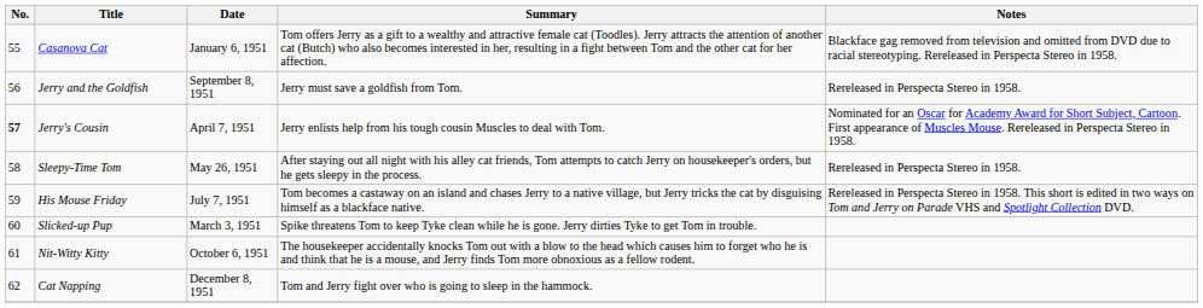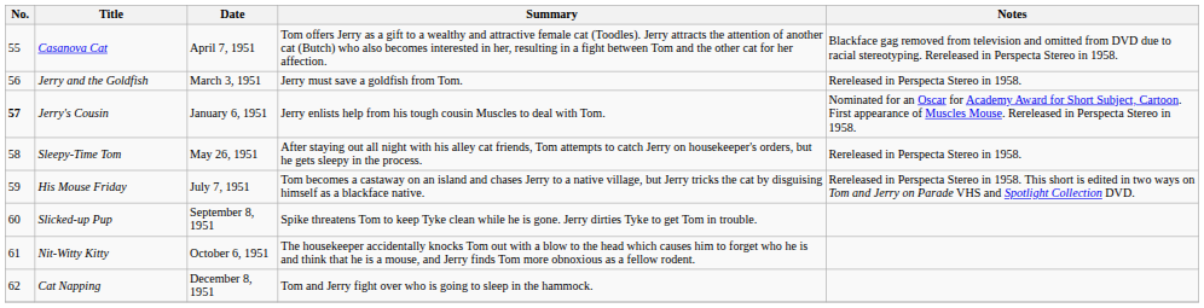Casanova Cat | Date: January 6, 1951 -> April 7, 1951
Jerry and the Goldfish | Date: September 8, 1951 -> March 3, 1951
Jerry's Cousin | Date: April 7, 1951 -> January 6, 1951
Slicked-up Pup | Date: March 3, 1951 -> September 8, 1951
